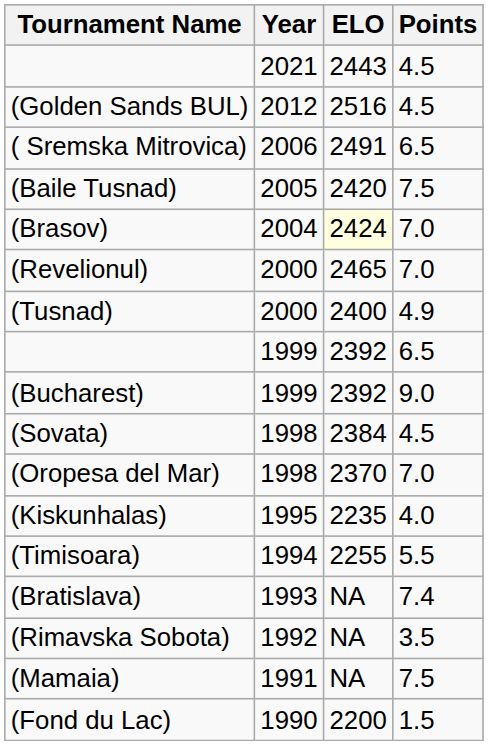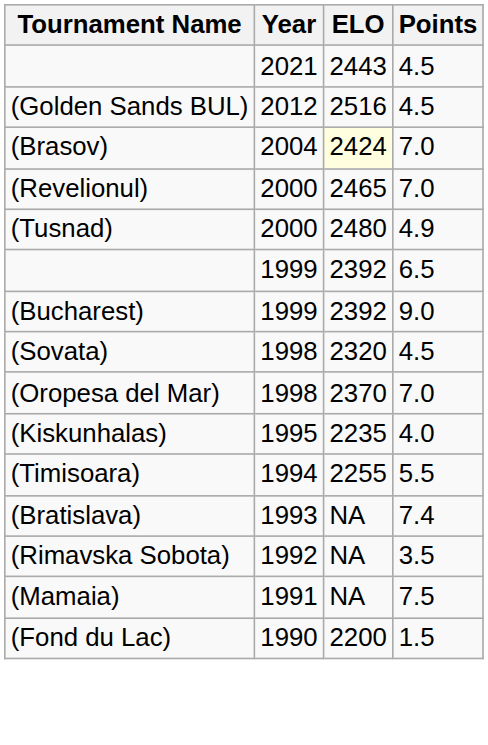- row: ( Sremska Mitrovica) | 2006 | 2491 | 6.5
- row: (Baile Tusnad) | 2005 | 2420 | 7.5
(Tusnad) | ELO: 2400 -> 2480
(Sovata) | ELO: 2384 -> 2320
